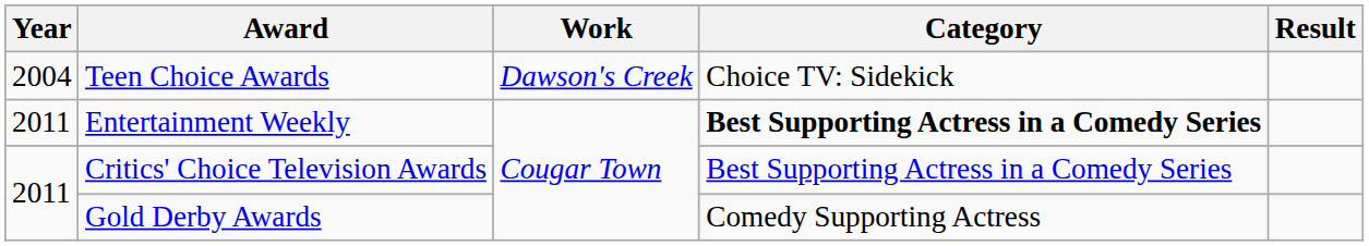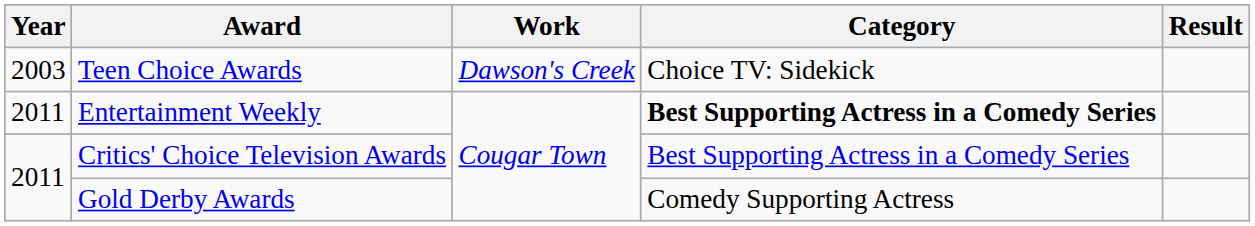Teen Choice Awards | Year: 2004 -> 2003
